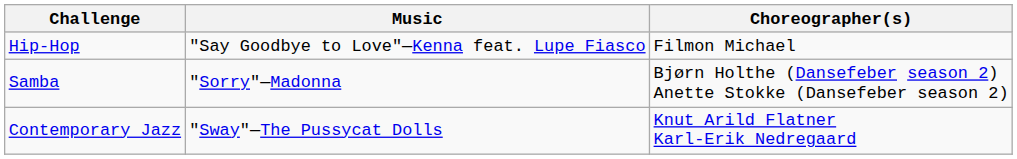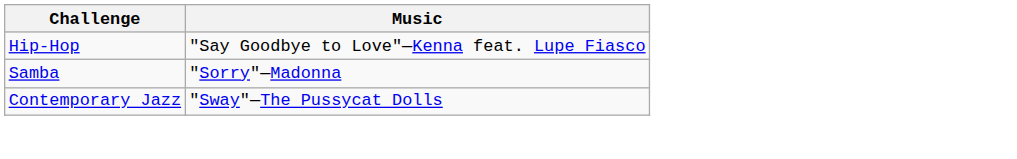- column: Choreographer(s) | Filmon Michael | Bjørn Holthe (Dansefeber season 2) Anette Stokke (Dansefeber season 2) | Knut Arild Flatner Karl-Erik Nedregaard
